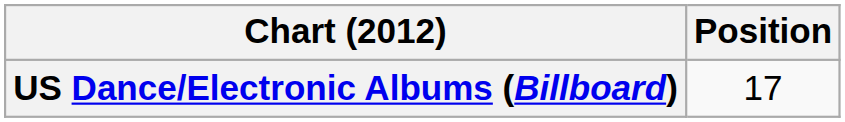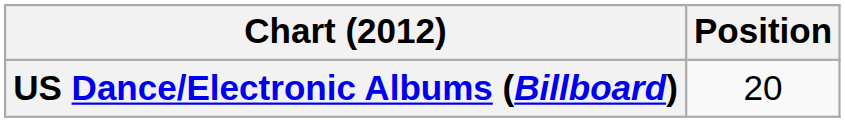US Dance/Electronic Albums (Billboard) | Position: 17 -> 20
